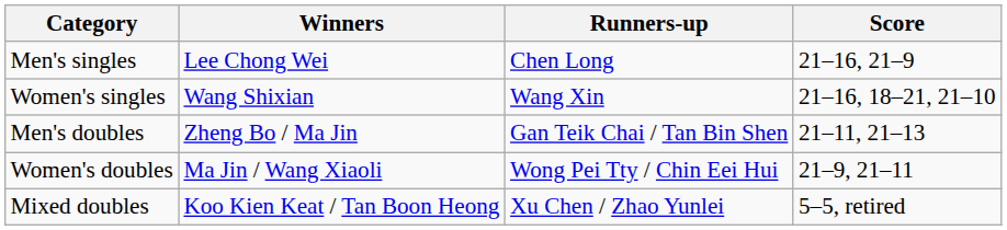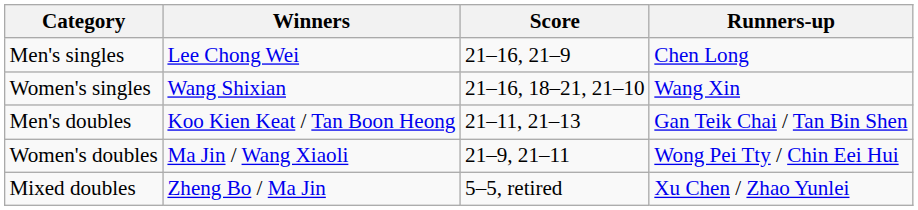columns swapped: Runners-up <-> Score
Men's doubles | Winners: Zheng Bo / Ma Jin -> Koo Kien Keat / Tan Boon Heong
Mixed doubles | Winners: Koo Kien Keat / Tan Boon Heong -> Zheng Bo / Ma Jin
